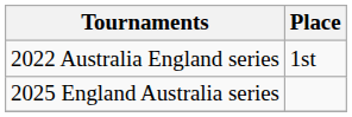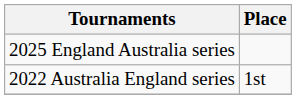rows swapped: 2022 Australia England series <-> 2025 England Australia series
